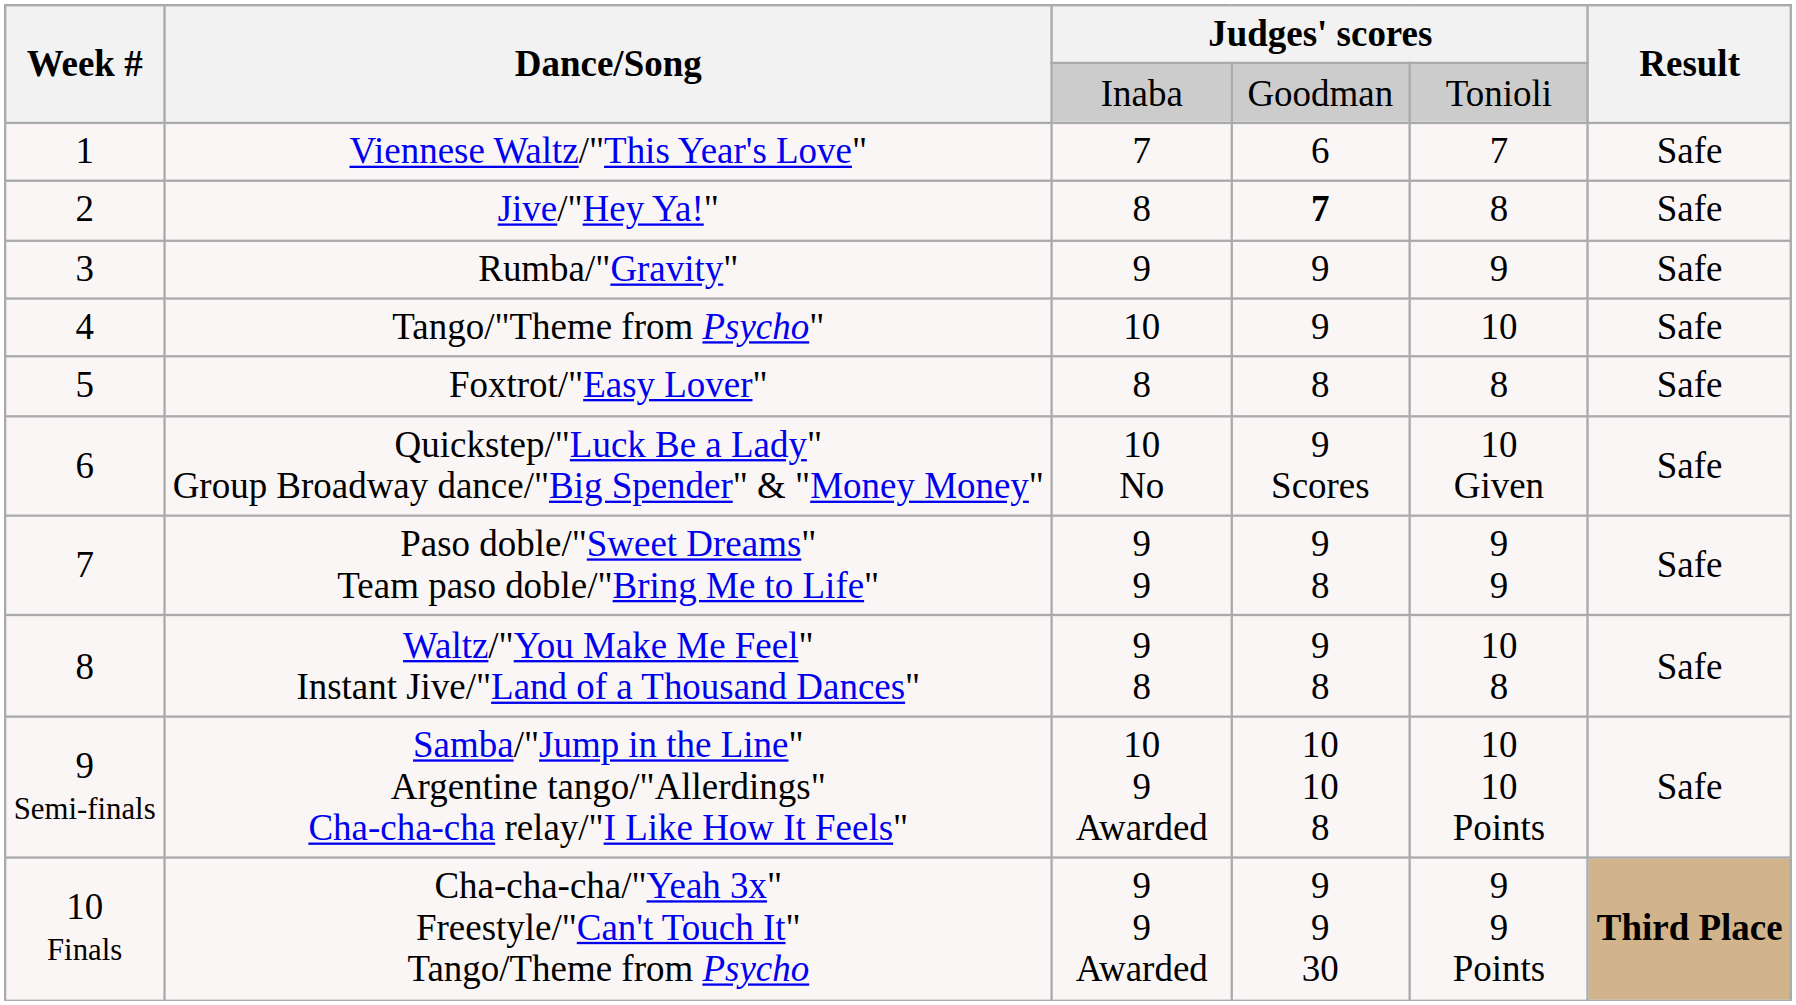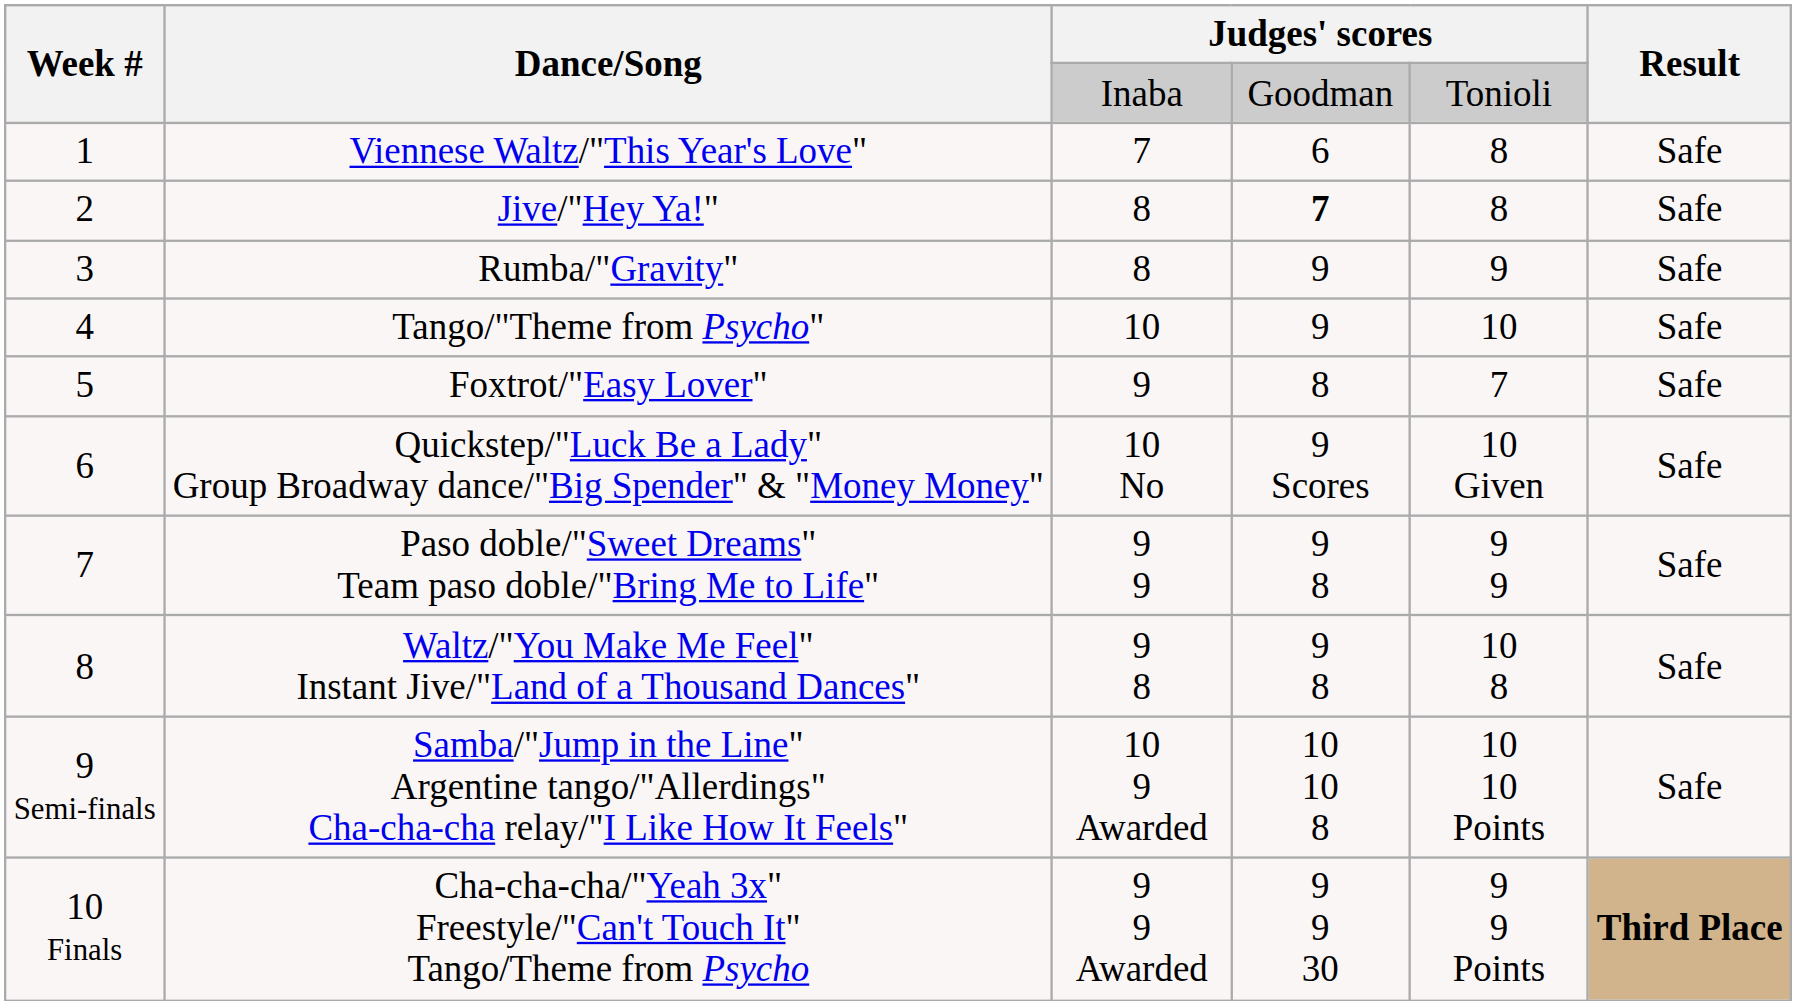Viennese Waltz/"This Year's Love" | column 5: 7 -> 8
Rumba/"Gravity" | column 3: 9 -> 8
Foxtrot/"Easy Lover" | column 3: 8 -> 9
Foxtrot/"Easy Lover" | column 5: 8 -> 7
